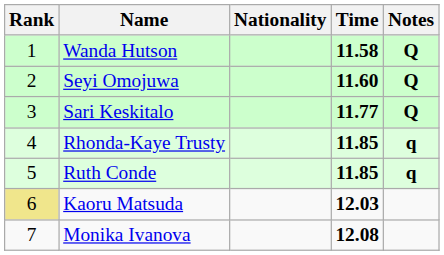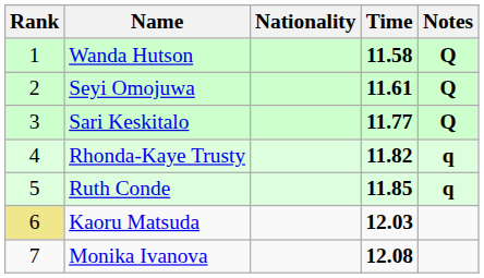Seyi Omojuwa | Time: 11.60 -> 11.61
Rhonda-Kaye Trusty | Time: 11.85 -> 11.82
